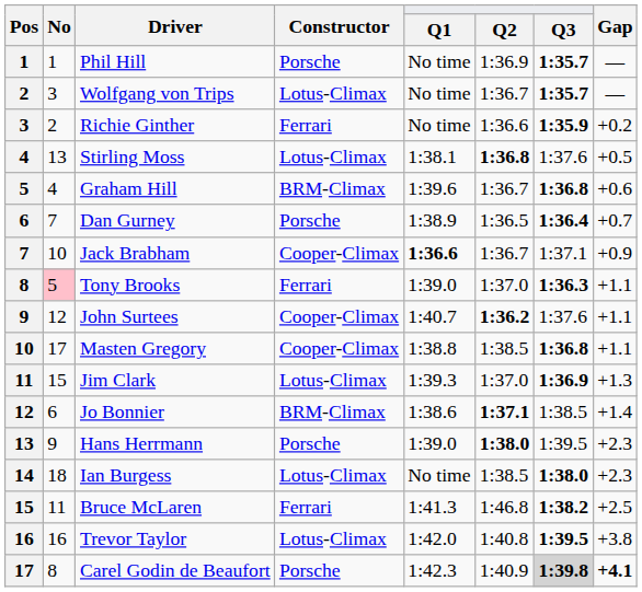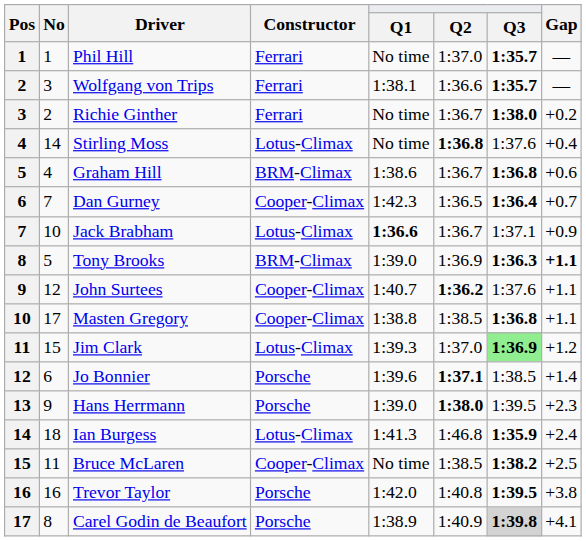Phil Hill | Constructor: Porsche -> Ferrari
Phil Hill | Q2: 1:36.9 -> 1:37.0
Wolfgang von Trips | Constructor: Lotus-Climax -> Ferrari
Wolfgang von Trips | Q1: No time -> 1:38.1
Wolfgang von Trips | Q2: 1:36.7 -> 1:36.6
Richie Ginther | Q2: 1:36.6 -> 1:36.7
Richie Ginther | Q3: 1:35.9 -> 1:38.0
Stirling Moss | No: 13 -> 14
Stirling Moss | Q1: 1:38.1 -> No time
Stirling Moss | Gap: +0.5 -> +0.4
Graham Hill | Q1: 1:39.6 -> 1:38.6
Dan Gurney | Constructor: Porsche -> Cooper-Climax
Dan Gurney | Q1: 1:38.9 -> 1:42.3
Jack Brabham | Constructor: Cooper-Climax -> Lotus-Climax
Tony Brooks | No: pink background -> no background
Tony Brooks | Constructor: Ferrari -> BRM-Climax
Tony Brooks | Q2: 1:37.0 -> 1:36.9
Tony Brooks | Gap: normal -> bold
Jim Clark | Q3: no background -> lightgreen background
Jim Clark | Gap: +1.3 -> +1.2
Jo Bonnier | Constructor: BRM-Climax -> Porsche
Jo Bonnier | Q1: 1:38.6 -> 1:39.6
Ian Burgess | Q1: No time -> 1:41.3
Ian Burgess | Q2: 1:38.5 -> 1:46.8
Ian Burgess | Q3: 1:38.0 -> 1:35.9
Ian Burgess | Gap: +2.3 -> +2.4
Bruce McLaren | Constructor: Ferrari -> Cooper-Climax
Bruce McLaren | Q1: 1:41.3 -> No time
Bruce McLaren | Q2: 1:46.8 -> 1:38.5
Trevor Taylor | Constructor: Lotus-Climax -> Porsche
Carel Godin de Beaufort | Q1: 1:42.3 -> 1:38.9
Carel Godin de Beaufort | Gap: bold -> normal
